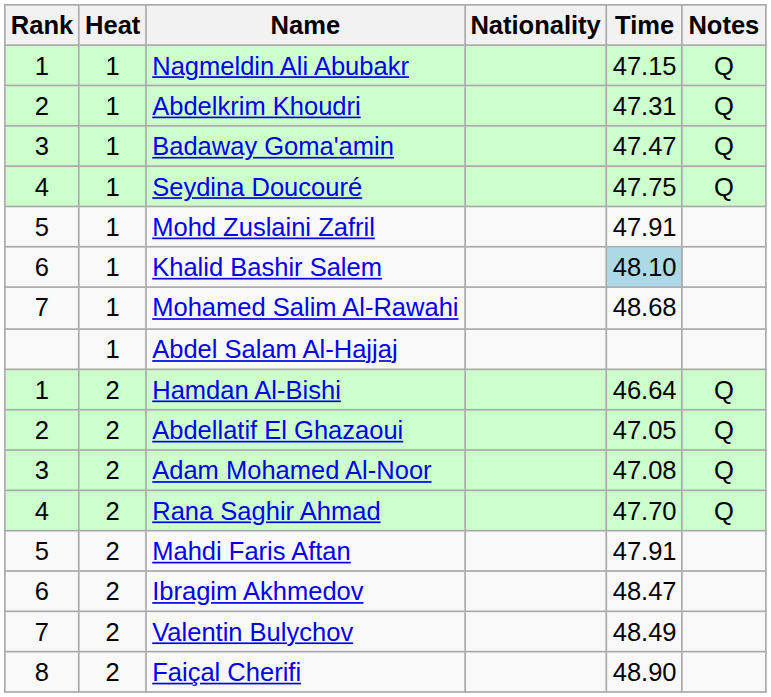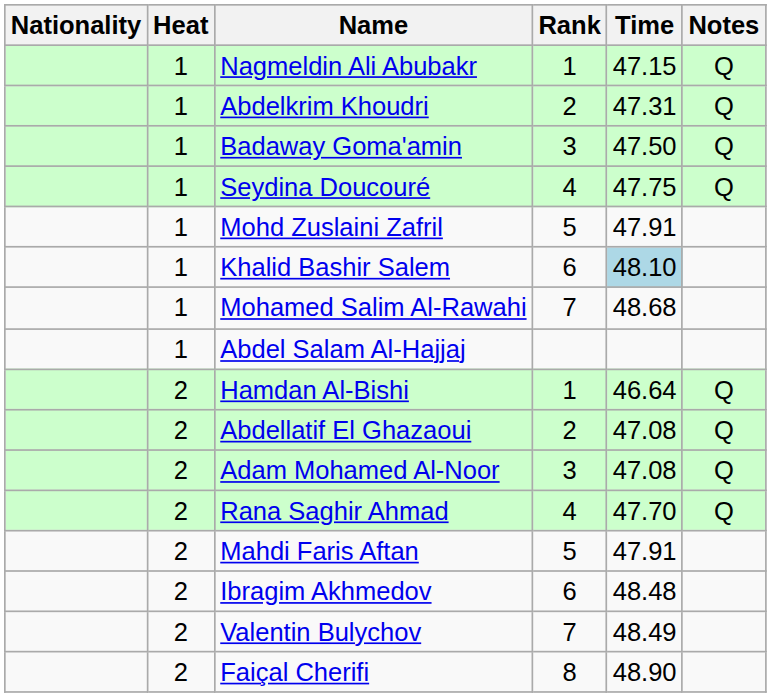columns swapped: Rank <-> Nationality
Badaway Goma'amin | Time: 47.47 -> 47.50
Abdellatif El Ghazaoui | Time: 47.05 -> 47.08
Ibragim Akhmedov | Time: 48.47 -> 48.48
